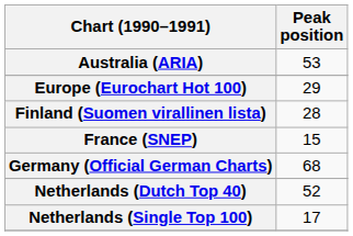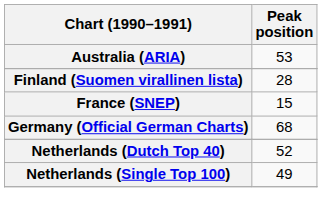- row: Europe (Eurochart Hot 100) | 29
Netherlands (Single Top 100) | Peak position: 17 -> 49
